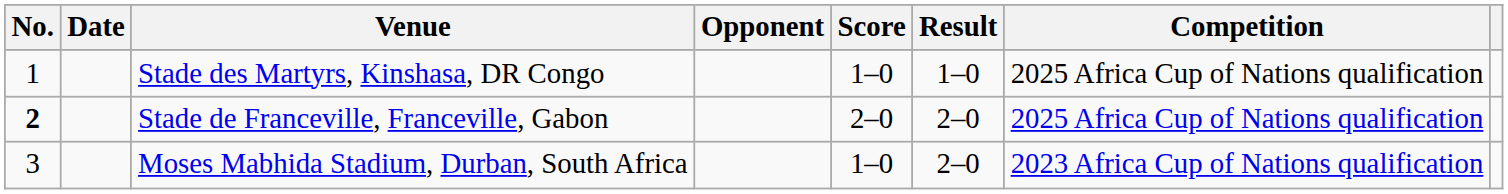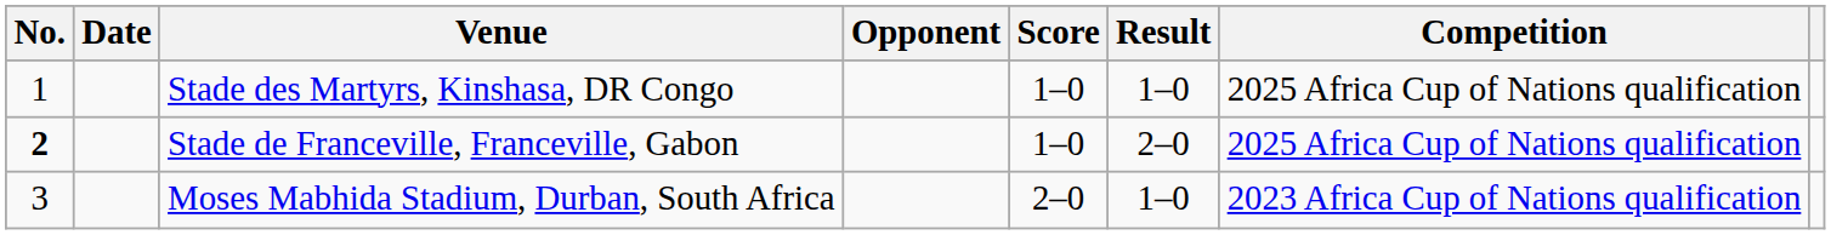Stade de Franceville, Franceville, Gabon | Score: 2–0 -> 1–0
Moses Mabhida Stadium, Durban, South Africa | Score: 1–0 -> 2–0
Moses Mabhida Stadium, Durban, South Africa | Result: 2–0 -> 1–0
